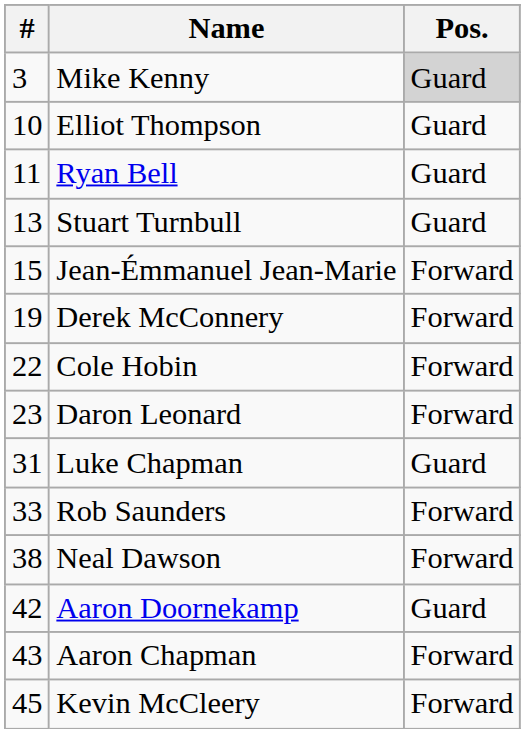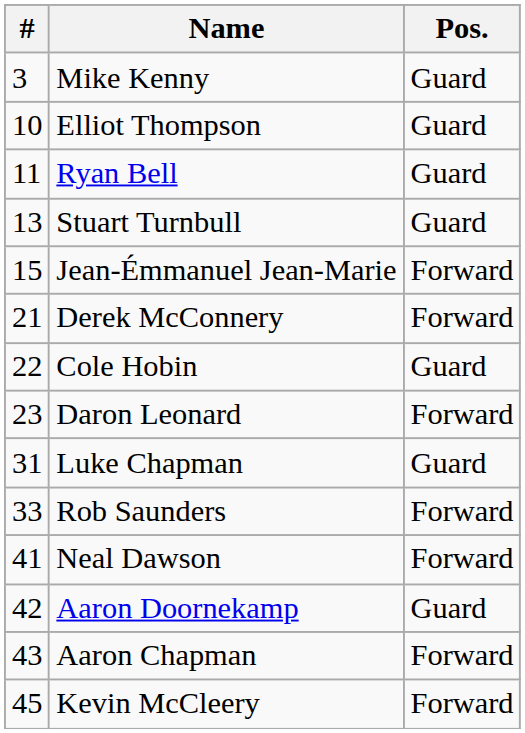Mike Kenny | Pos.: lightgrey background -> no background
Derek McConnery | #: 19 -> 21
Cole Hobin | Pos.: Forward -> Guard
Neal Dawson | #: 38 -> 41
